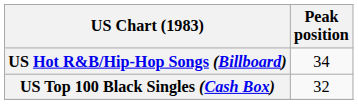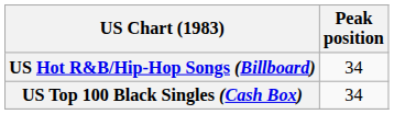US Top 100 Black Singles (Cash Box) | Peak position: 32 -> 34
